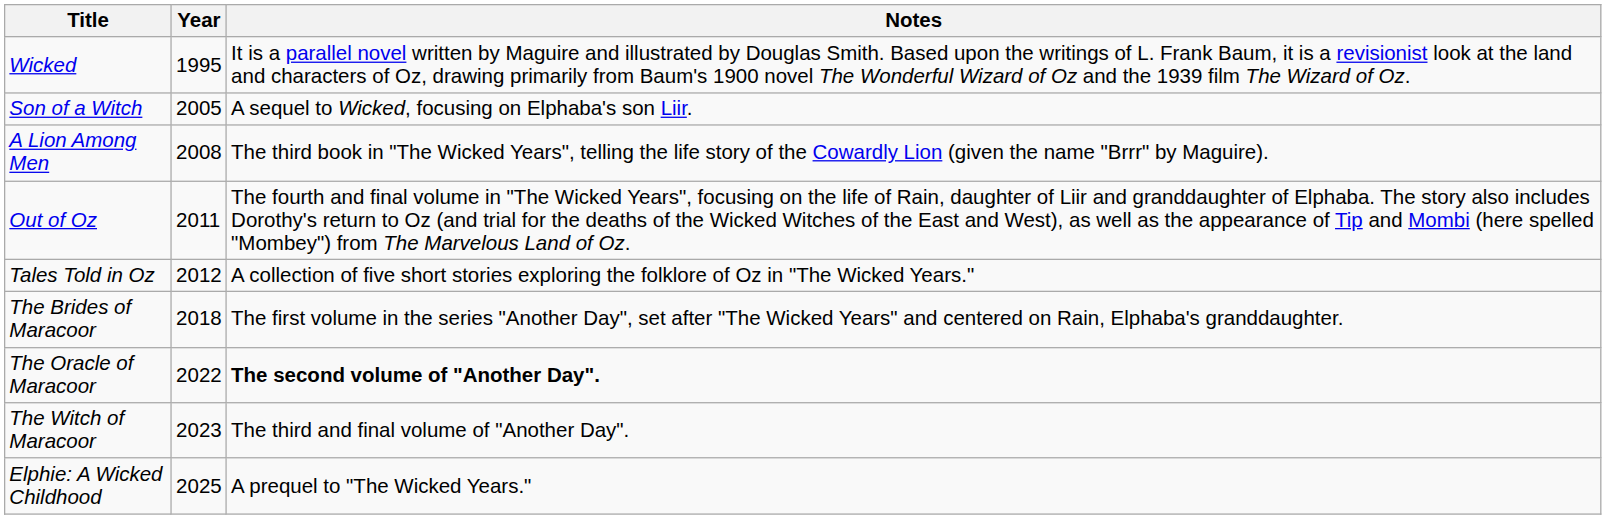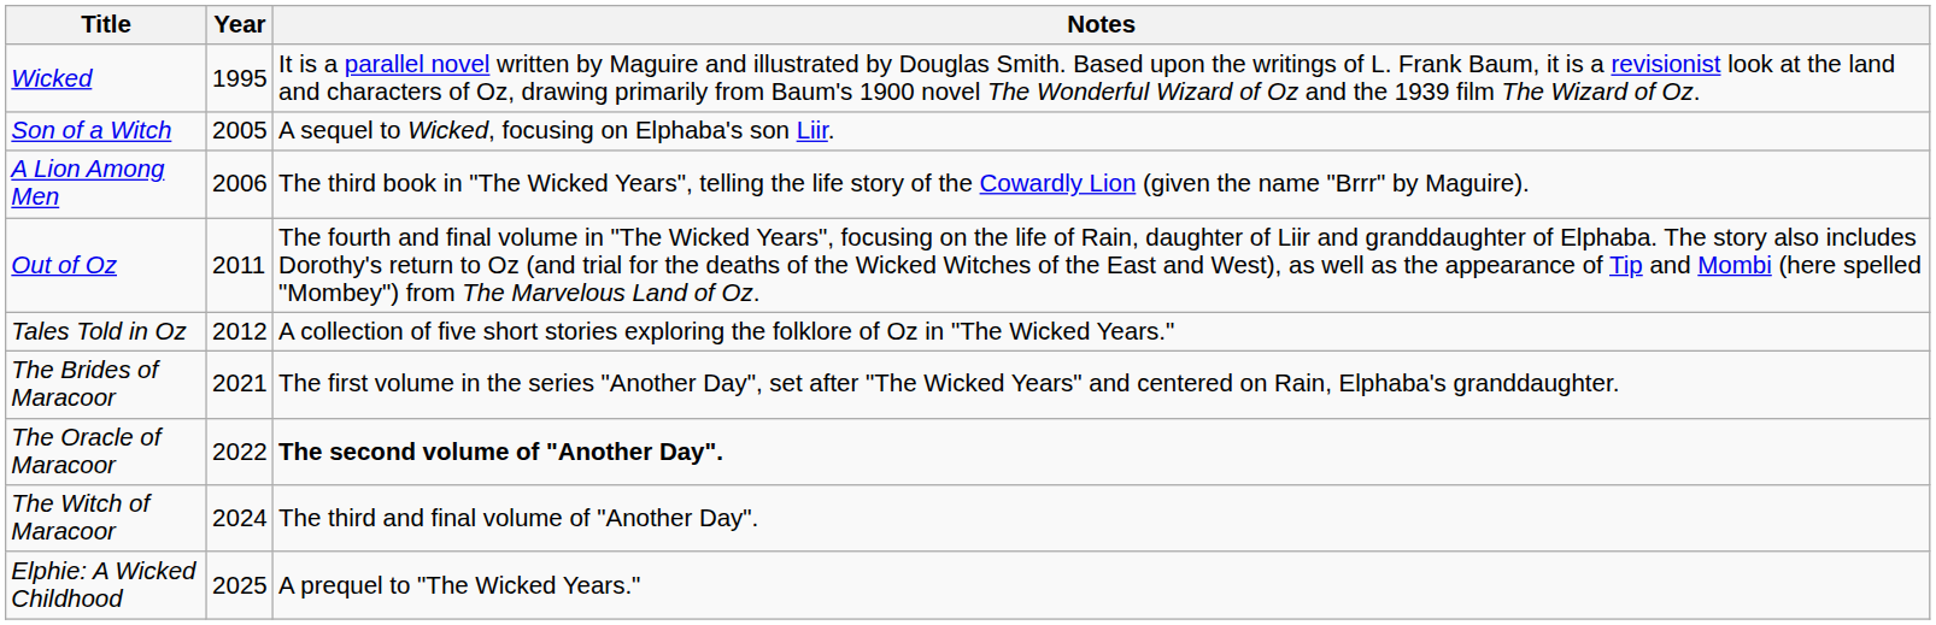A Lion Among Men | Year: 2008 -> 2006
The Brides of Maracoor | Year: 2018 -> 2021
The Witch of Maracoor | Year: 2023 -> 2024
